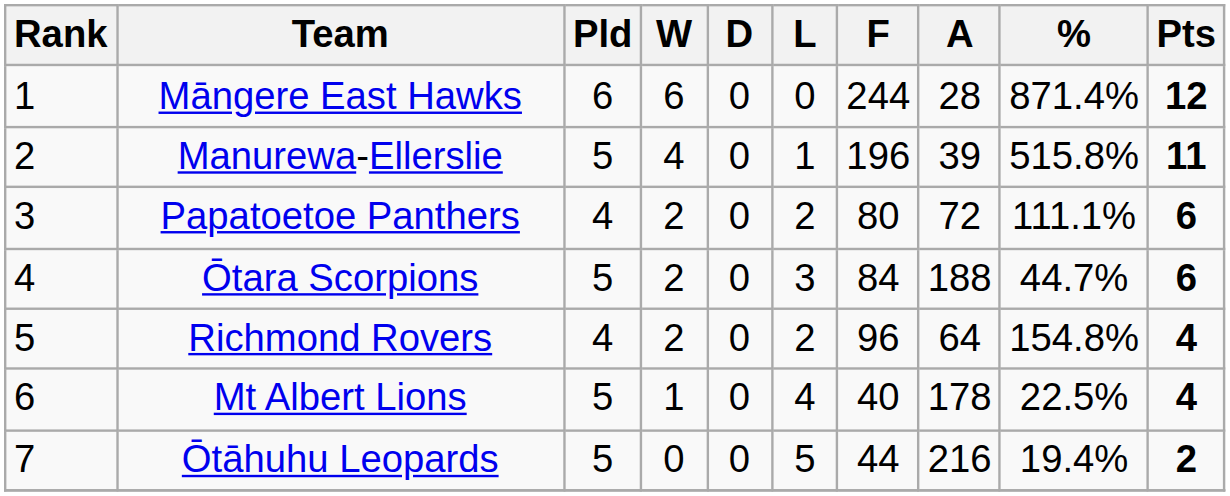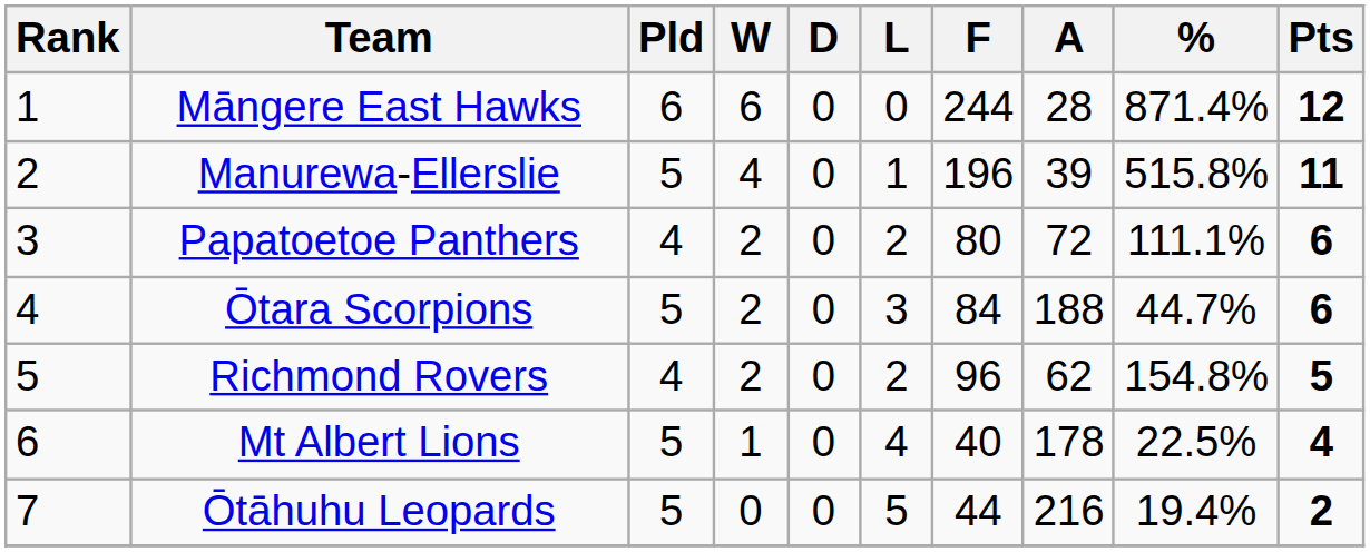Richmond Rovers | A: 64 -> 62
Richmond Rovers | Pts: 4 -> 5
